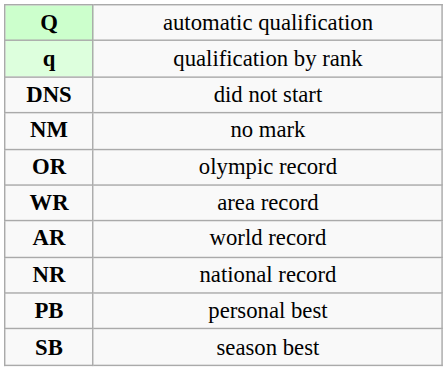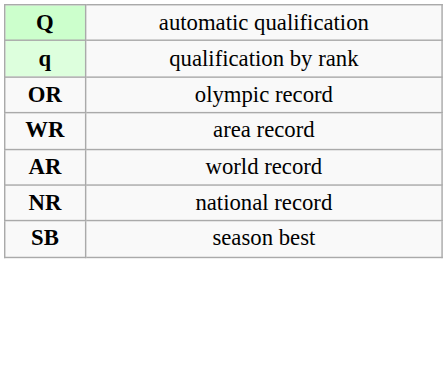- row: DNS | did not start
- row: NM | no mark
- row: PB | personal best
